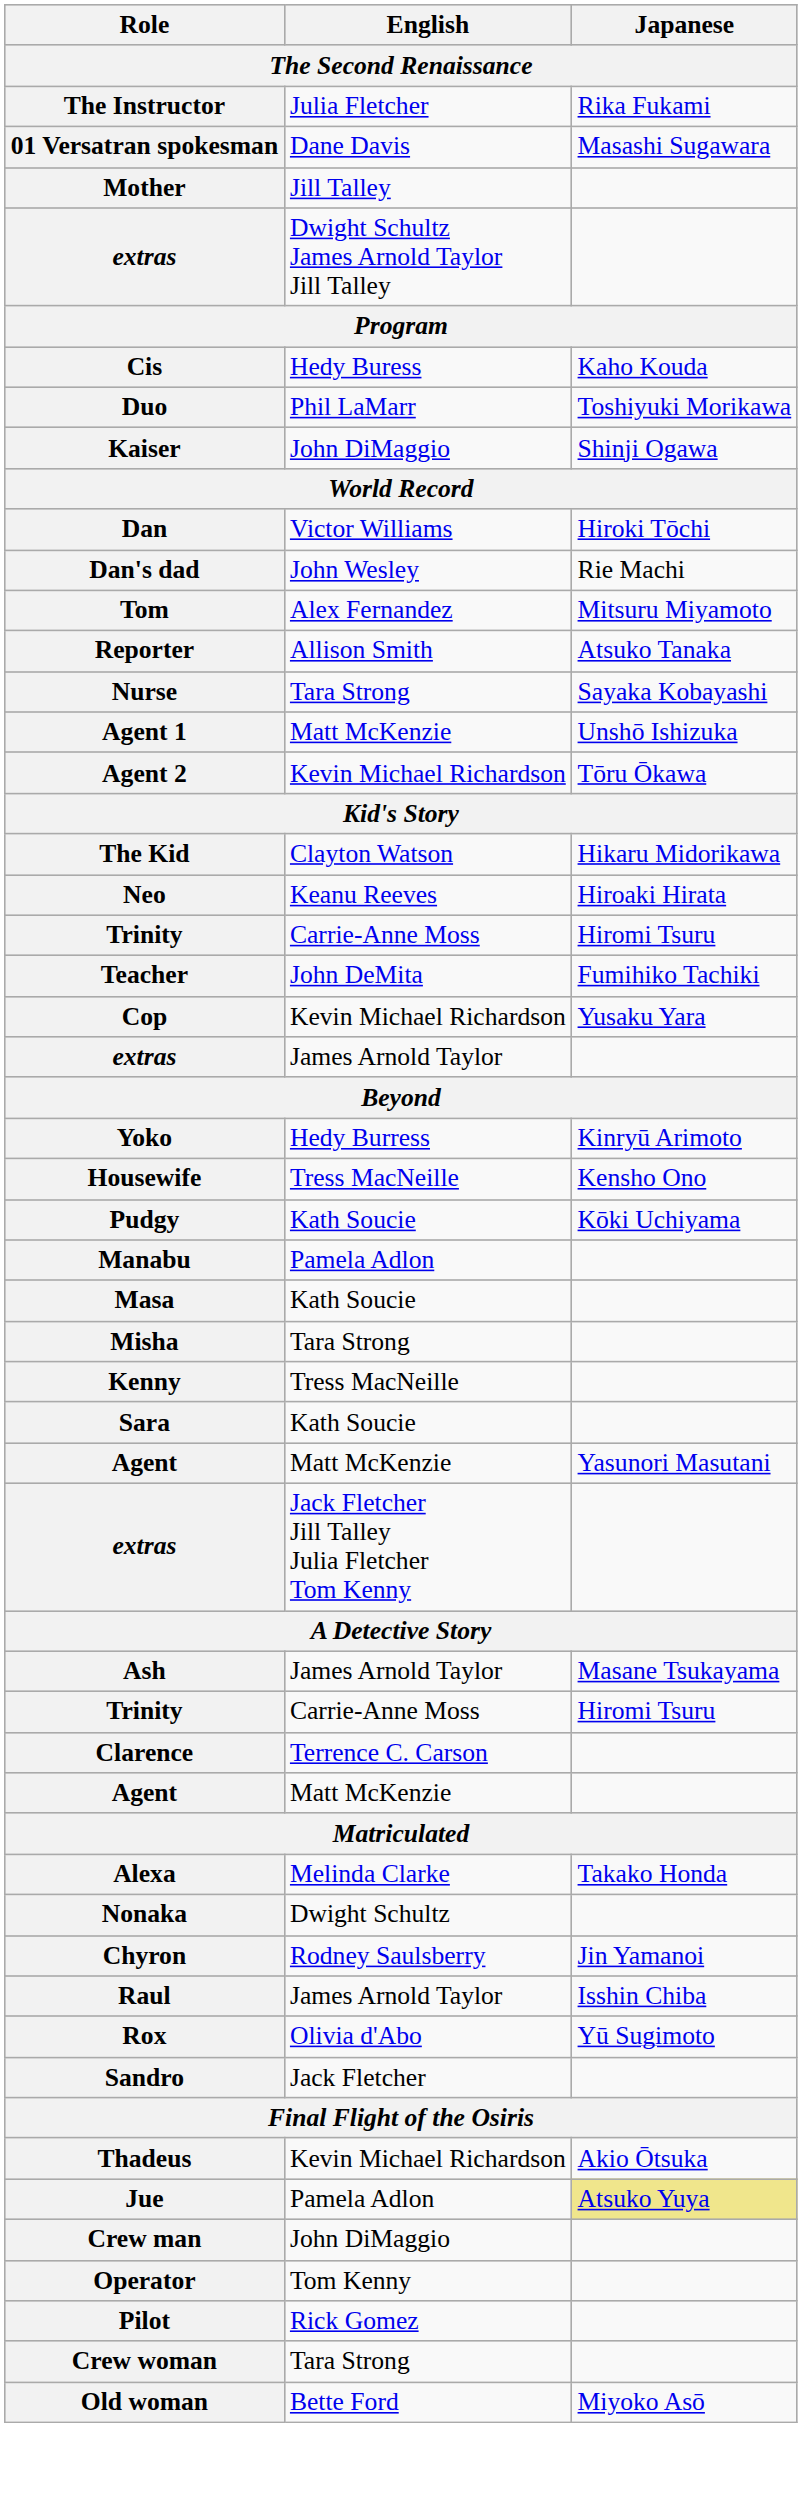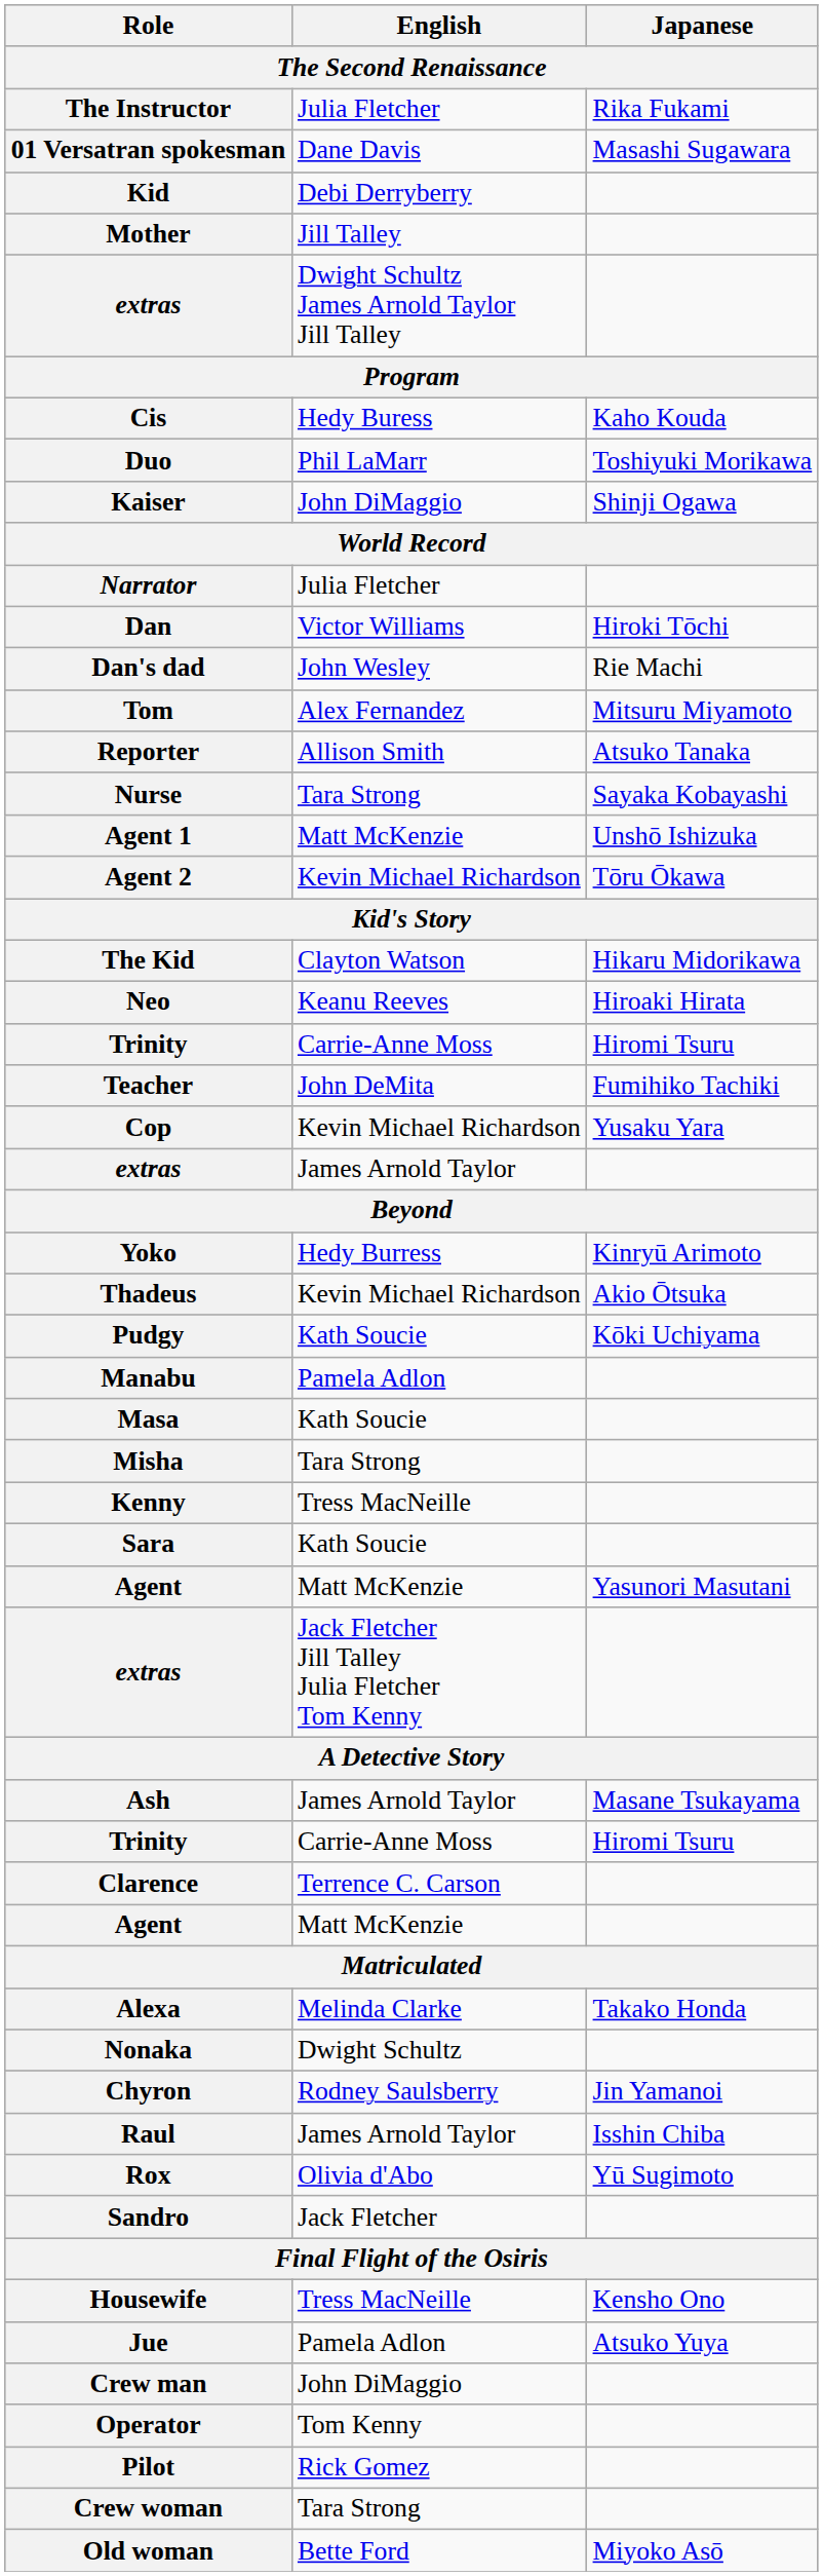+ row: Kid | Debi Derryberry
+ row: Narrator | Julia Fletcher
rows swapped: Housewife <-> Thadeus
Jue | Japanese: khaki background -> no background
